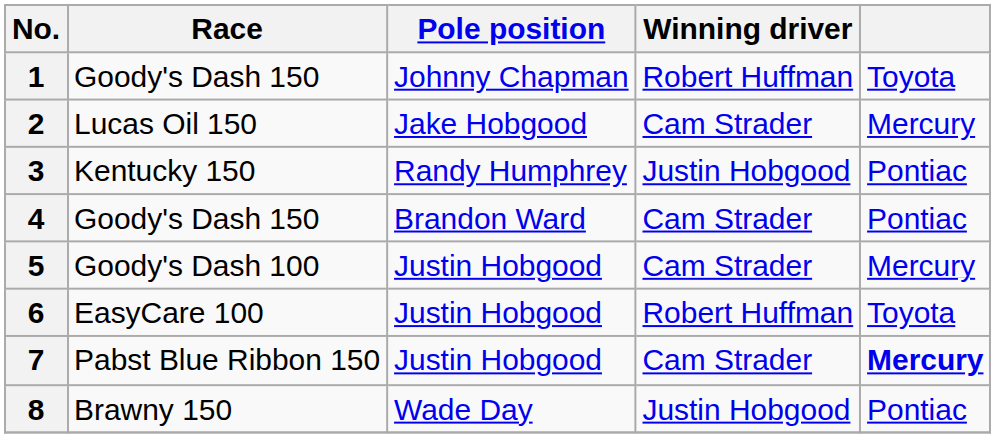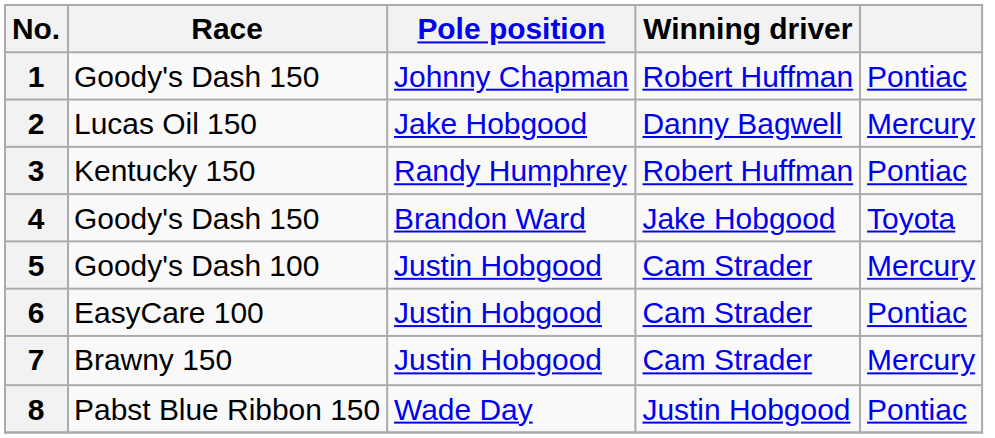1 | column 5: Toyota -> Pontiac
2 | Winning driver: Cam Strader -> Danny Bagwell
3 | Winning driver: Justin Hobgood -> Robert Huffman
4 | Winning driver: Cam Strader -> Jake Hobgood
4 | column 5: Pontiac -> Toyota
6 | Winning driver: Robert Huffman -> Cam Strader
6 | column 5: Toyota -> Pontiac
7 | Race: Pabst Blue Ribbon 150 -> Brawny 150
7 | column 5: bold -> normal
8 | Race: Brawny 150 -> Pabst Blue Ribbon 150
